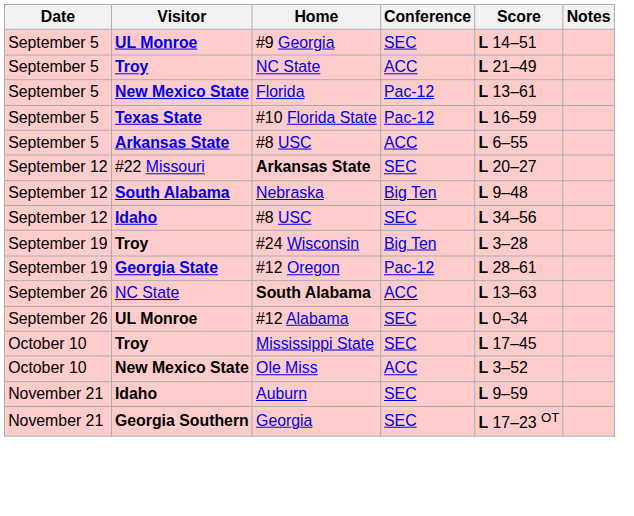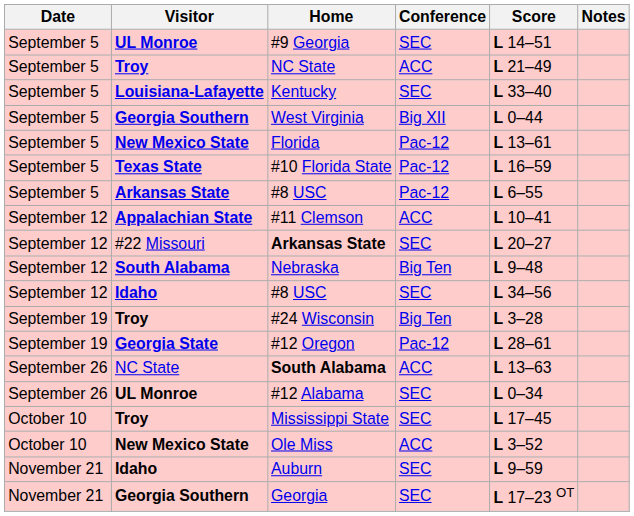+ row: September 5 | Louisiana-Lafayette | Kentucky | SEC | L 33–40
+ row: September 5 | Georgia Southern | West Virginia | Big XII | L 0–44
Arkansas State / #8 USC | Conference: ACC -> Pac-12
+ row: September 12 | Appalachian State | #11 Clemson | ACC | L 10–41
